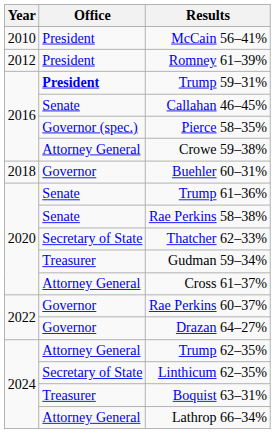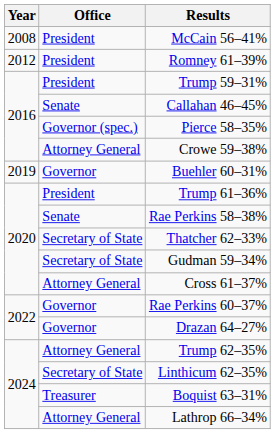McCain 56–41% | Year: 2010 -> 2008
Trump 59–31% | Office: bold -> normal
Buehler 60–31% | Year: 2018 -> 2019
Trump 61–36% | Office: Senate -> President
Gudman 59–34% | Office: Treasurer -> Secretary of State
